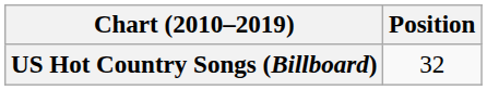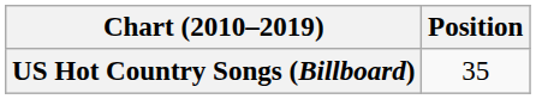US Hot Country Songs (Billboard) | Position: 32 -> 35
